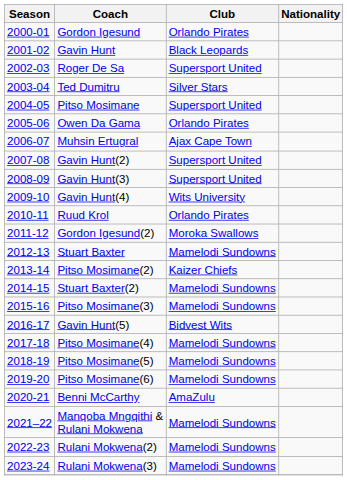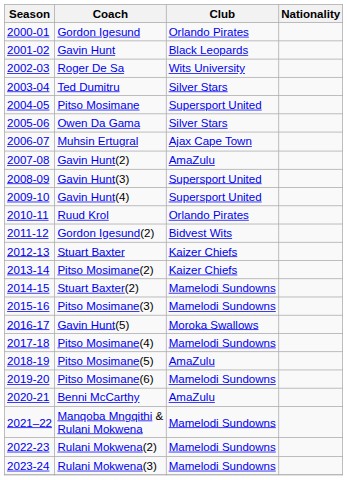Roger De Sa | Club: Supersport United -> Wits University
Owen Da Gama | Club: Orlando Pirates -> Silver Stars
Gavin Hunt(2) | Club: Supersport United -> AmaZulu
Gavin Hunt(4) | Club: Wits University -> Supersport United
Gordon Igesund(2) | Club: Moroka Swallows -> Bidvest Wits
Stuart Baxter | Club: Mamelodi Sundowns -> Kaizer Chiefs
Gavin Hunt(5) | Club: Bidvest Wits -> Moroka Swallows
Pitso Mosimane(5) | Club: Mamelodi Sundowns -> AmaZulu
